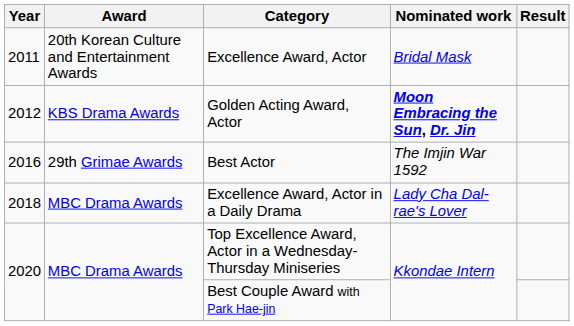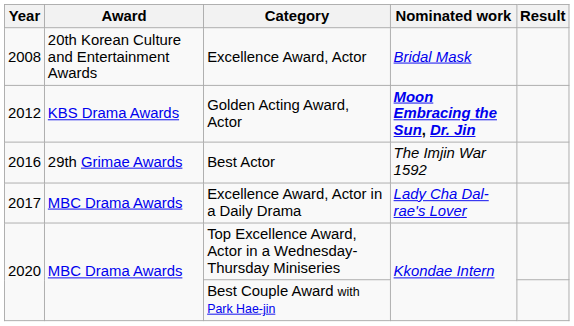Excellence Award, Actor | Year: 2011 -> 2008
Excellence Award, Actor in a Daily Drama | Year: 2018 -> 2017
